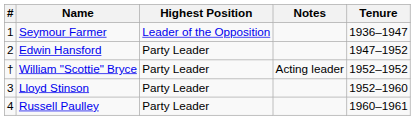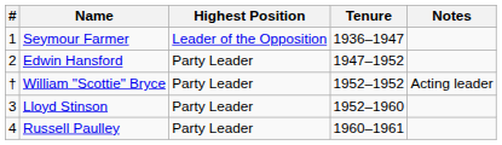columns swapped: Tenure <-> Notes
